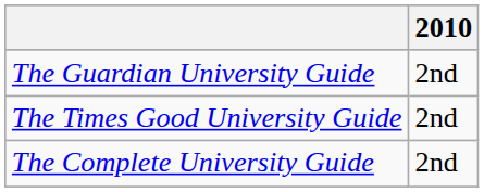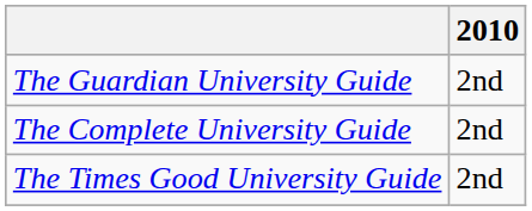rows swapped: The Complete University Guide <-> The Times Good University Guide
